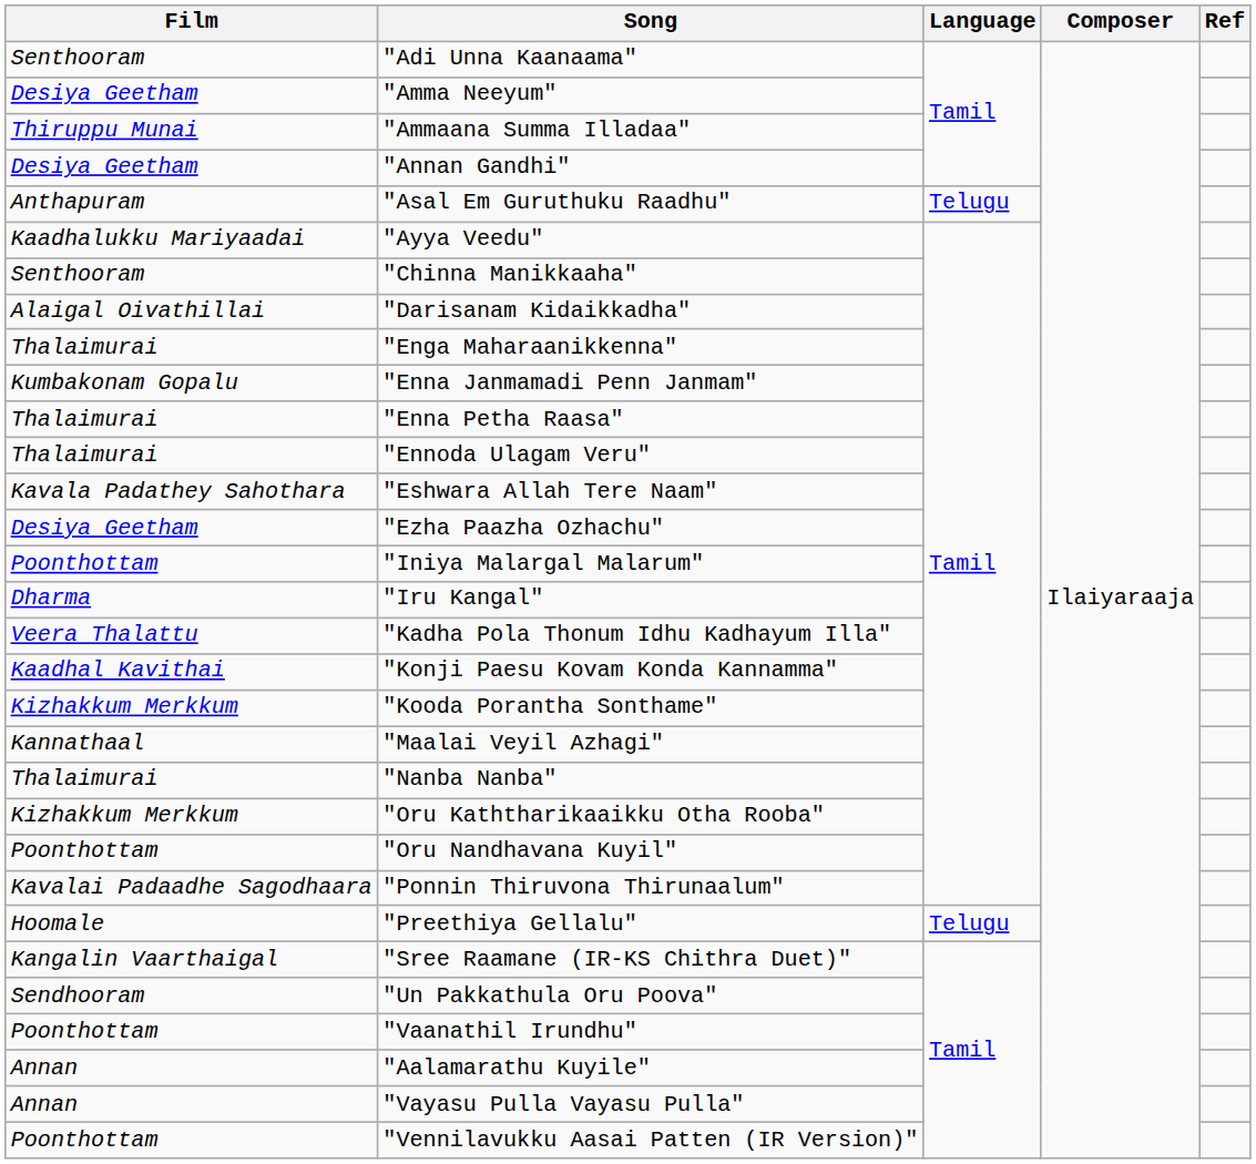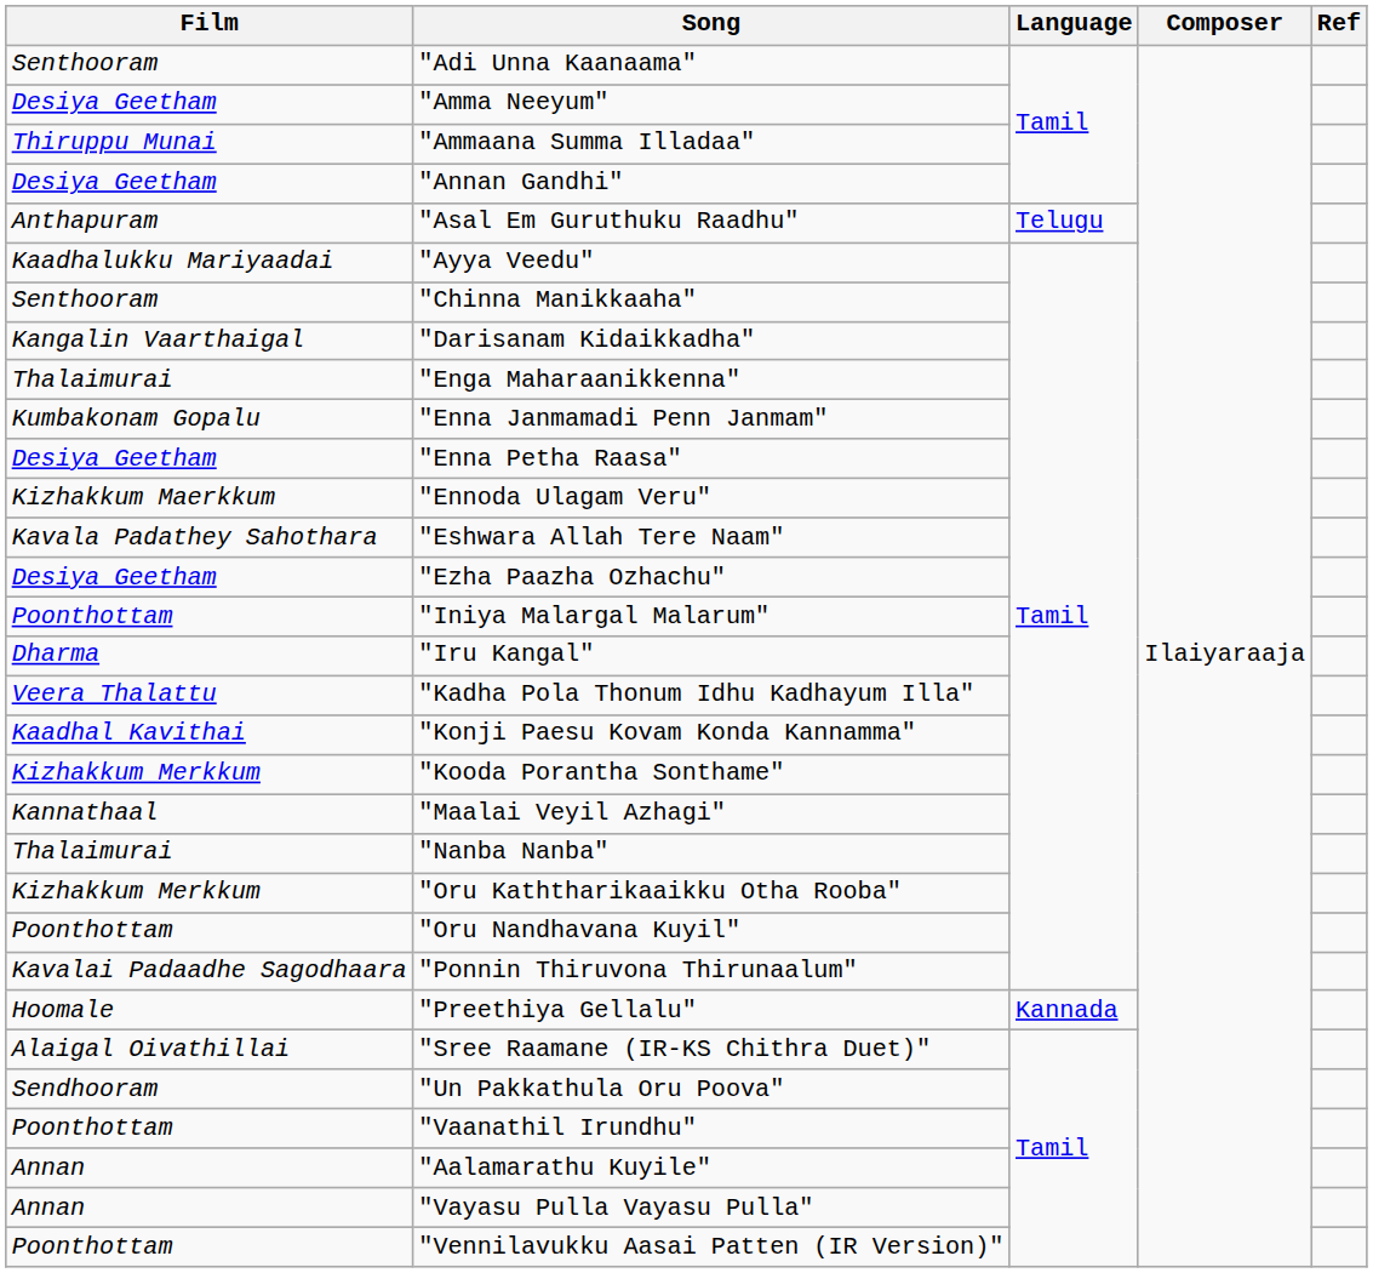"Darisanam Kidaikkadha" | Film: Alaigal Oivathillai -> Kangalin Vaarthaigal
"Enna Petha Raasa" | Film: Thalaimurai -> Desiya Geetham
"Ennoda Ulagam Veru" | Film: Thalaimurai -> Kizhakkum Maerkkum
"Preethiya Gellalu" | Language: Telugu -> Kannada
"Sree Raamane (IR-KS Chithra Duet)" | Film: Kangalin Vaarthaigal -> Alaigal Oivathillai
